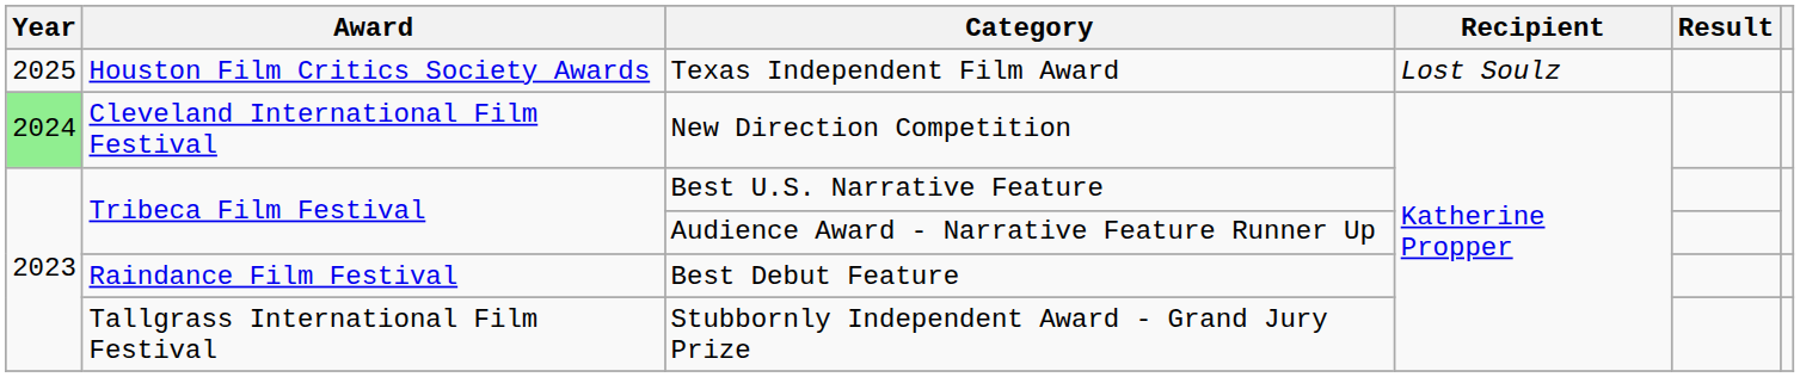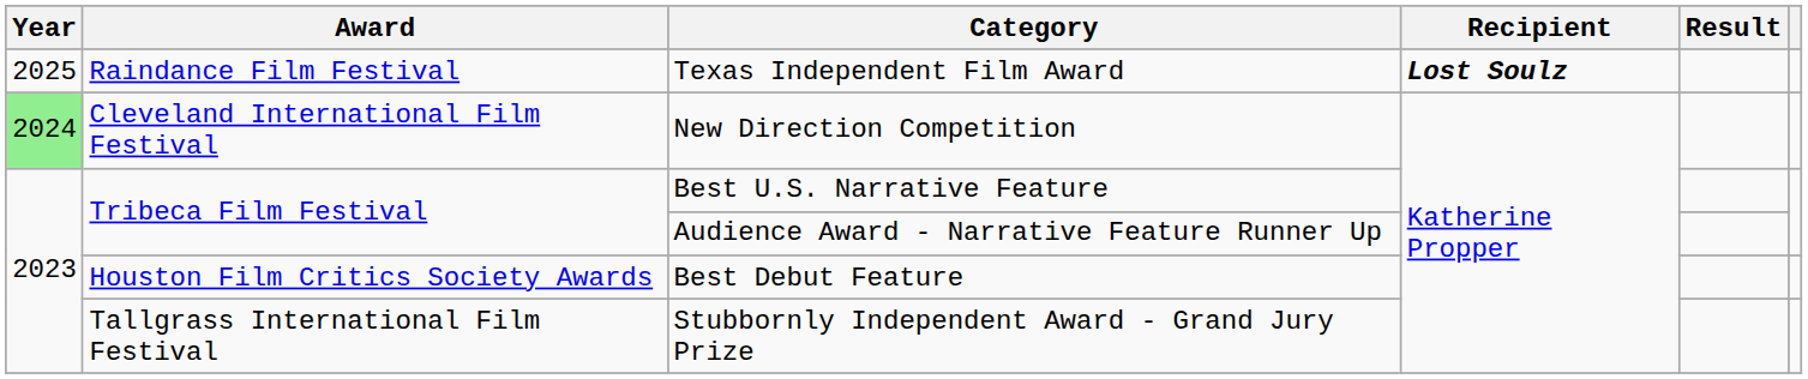Texas Independent Film Award | Award: Houston Film Critics Society Awards -> Raindance Film Festival
Texas Independent Film Award | Recipient: normal -> bold
Best Debut Feature | Award: Raindance Film Festival -> Houston Film Critics Society Awards
